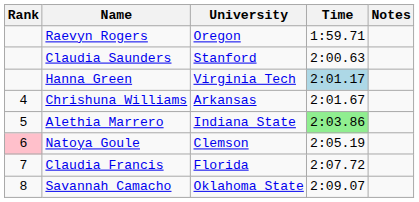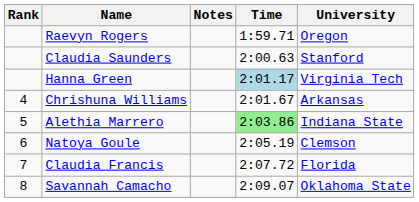columns swapped: University <-> Notes
Natoya Goule | Rank: pink background -> no background
